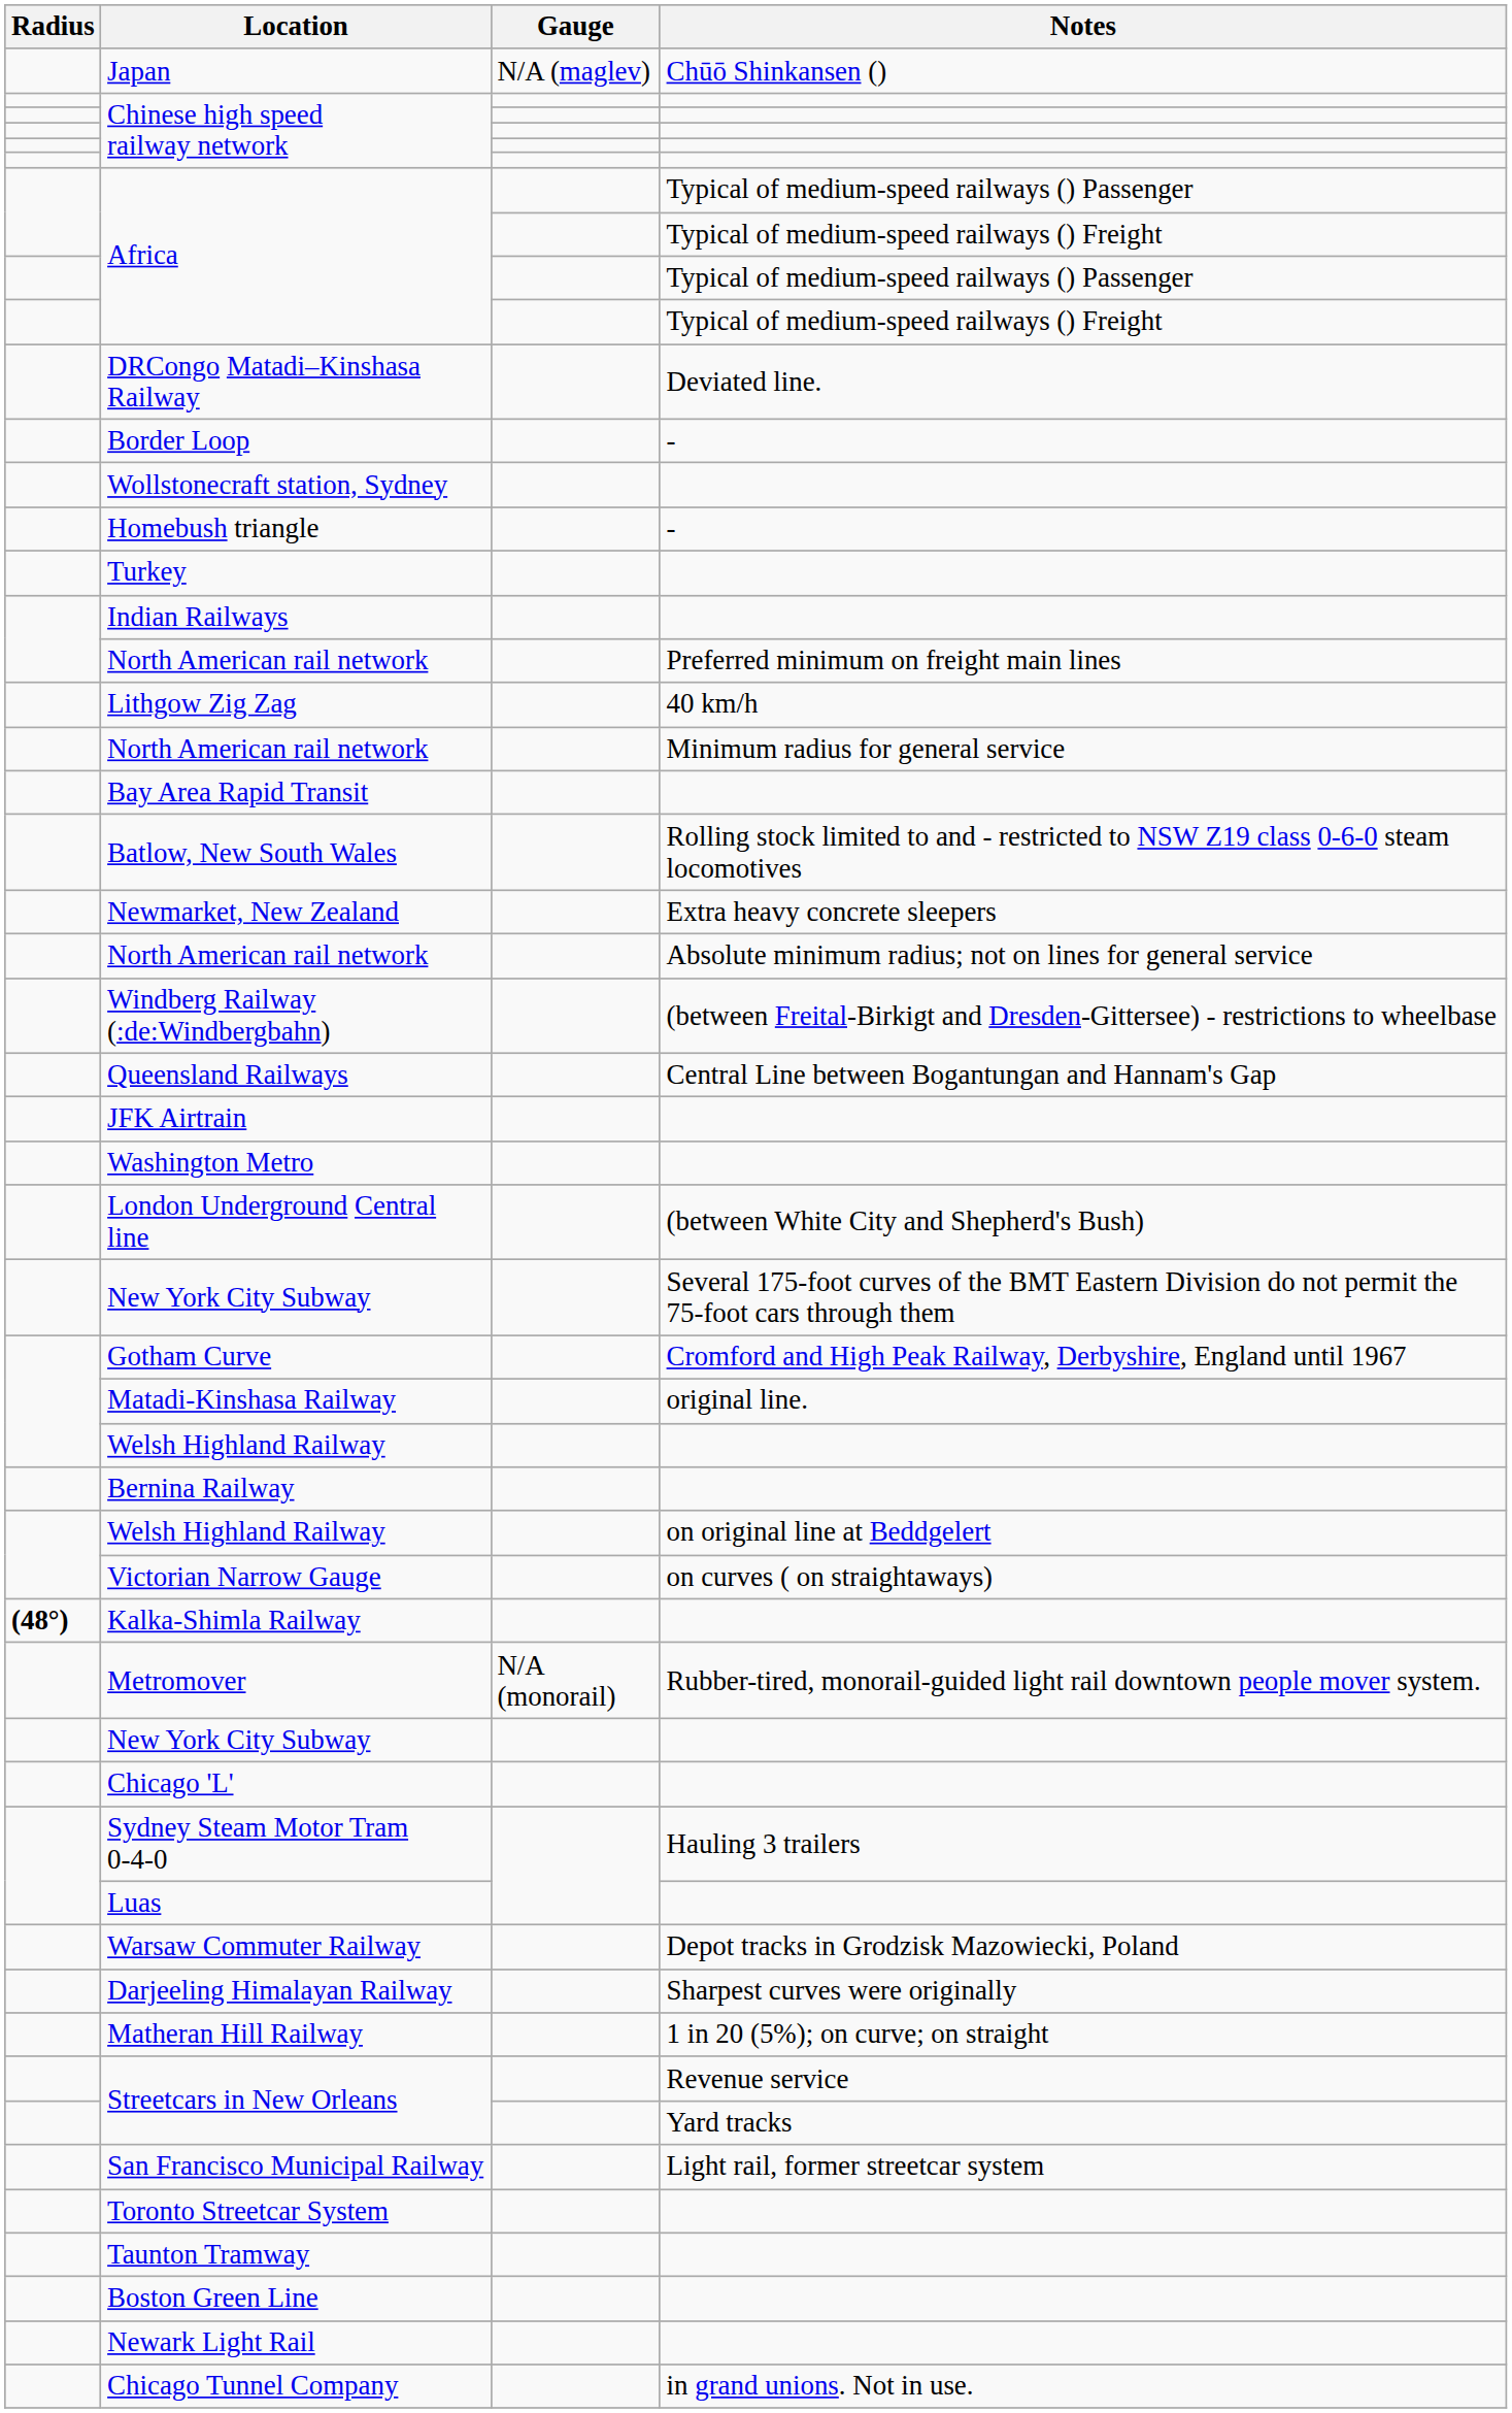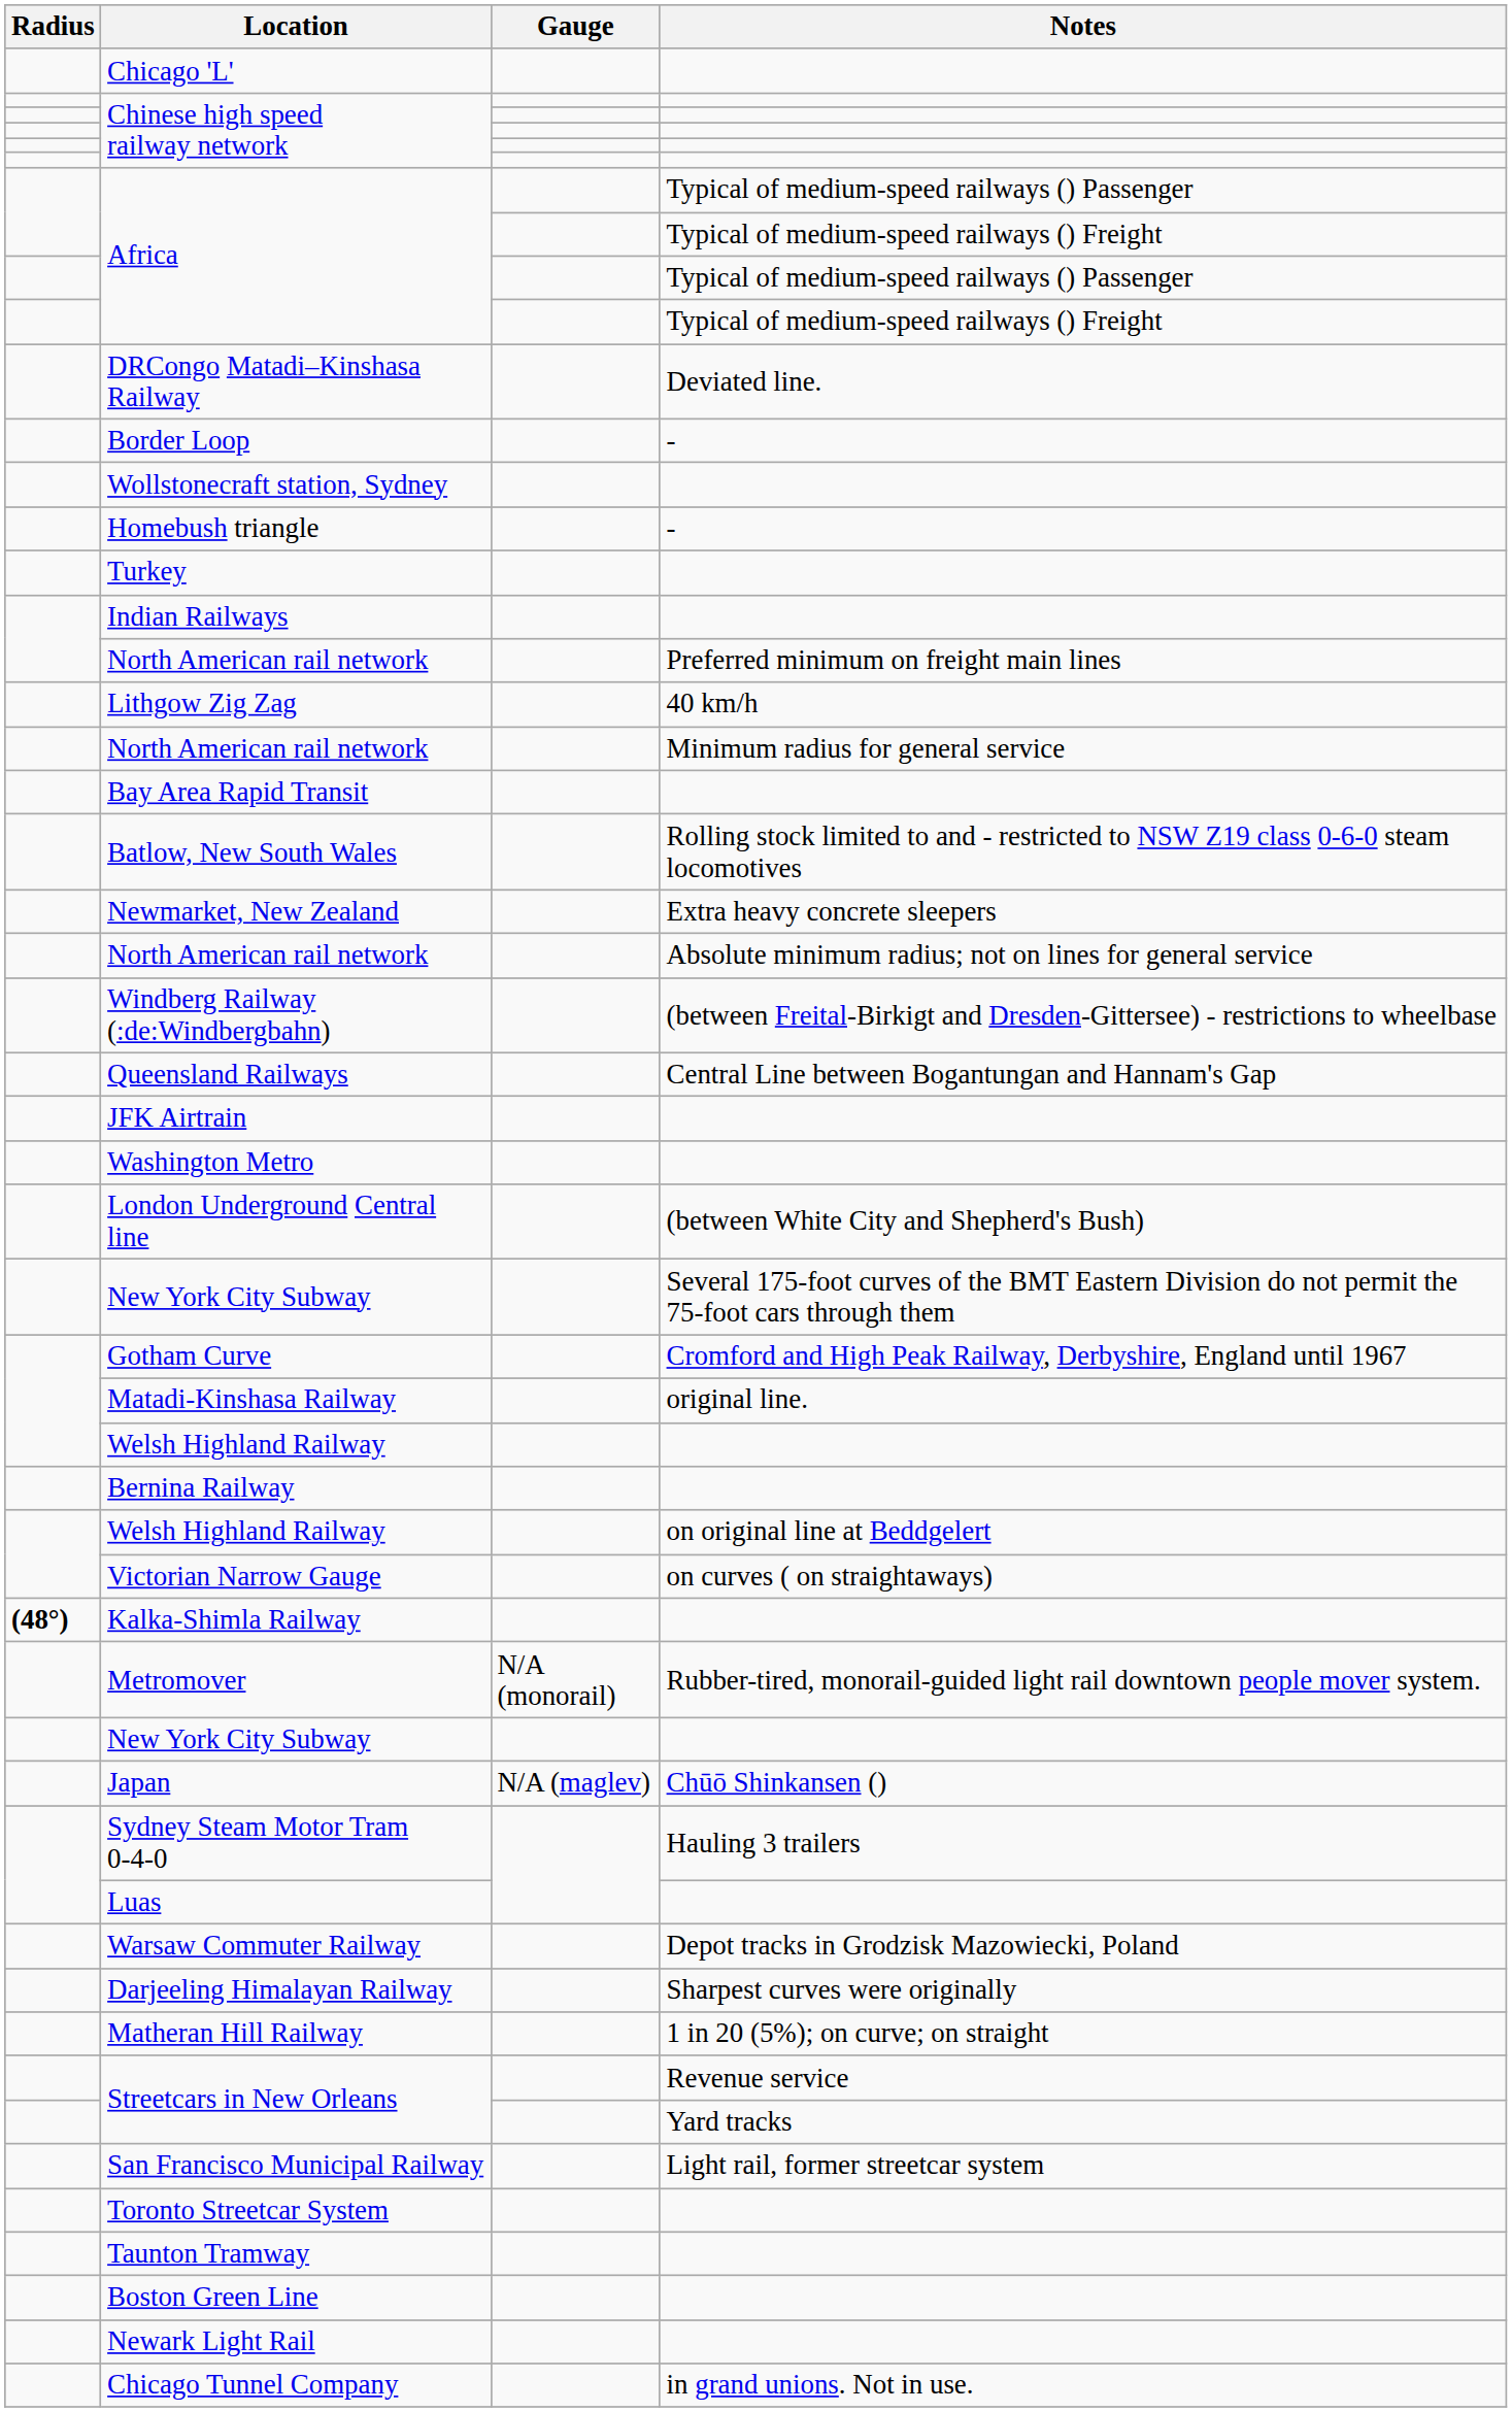rows swapped: Japan <-> Chicago 'L'
